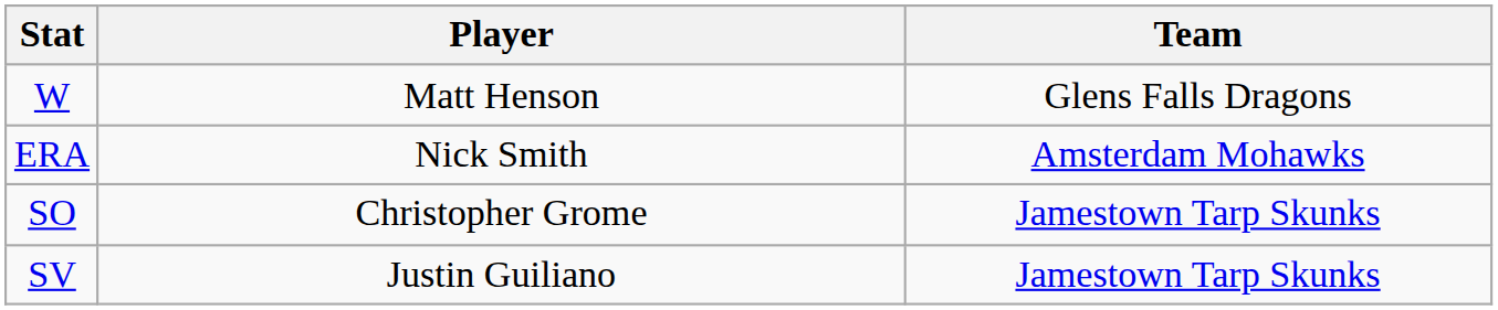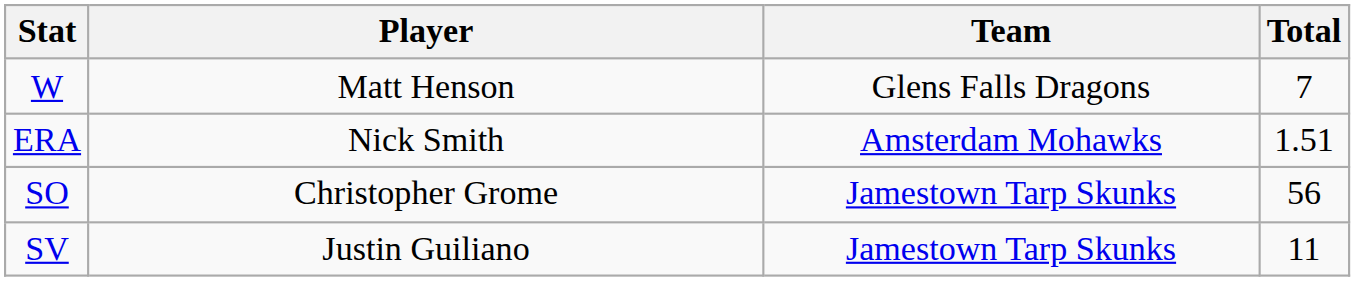+ column: Total | 7 | 1.51 | 56 | 11
